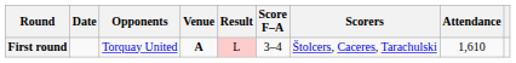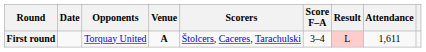columns swapped: Result <-> Scorers
First round | Attendance: 1,610 -> 1,611
